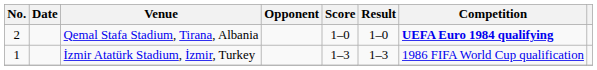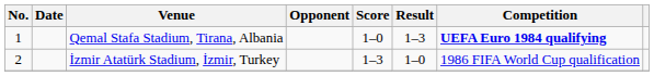Qemal Stafa Stadium, Tirana, Albania | No.: 2 -> 1
Qemal Stafa Stadium, Tirana, Albania | Result: 1–0 -> 1–3
İzmir Atatürk Stadium, İzmir, Turkey | No.: 1 -> 2
İzmir Atatürk Stadium, İzmir, Turkey | Result: 1–3 -> 1–0
